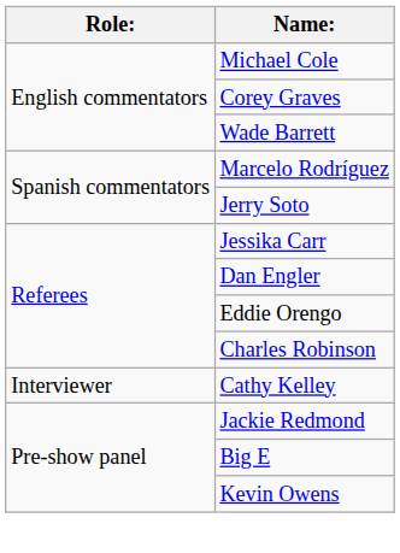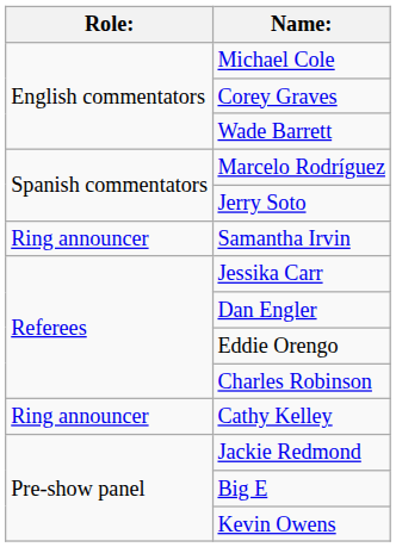+ row: Ring announcer | Samantha Irvin
Cathy Kelley | Role:: Interviewer -> Ring announcer
